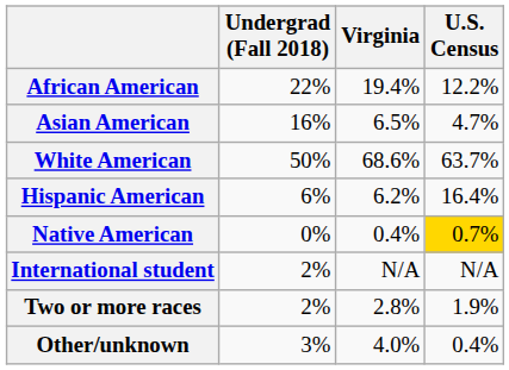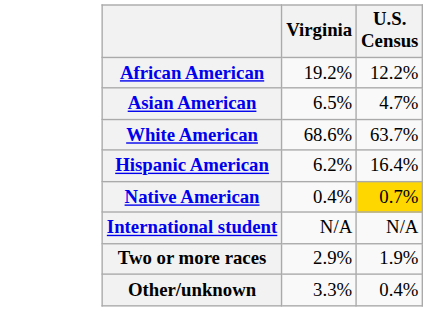- column: Undergrad (Fall 2018) | 22% | 16% | 50% | 6% | 0% | 2% | 2% | 3%
African American | Virginia: 19.4% -> 19.2%
Two or more races | Virginia: 2.8% -> 2.9%
Other/unknown | Virginia: 4.0% -> 3.3%
